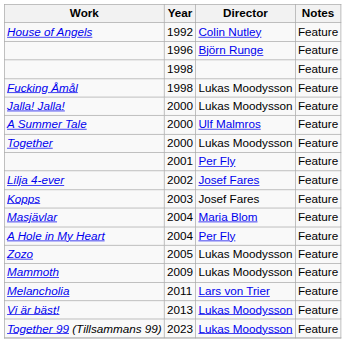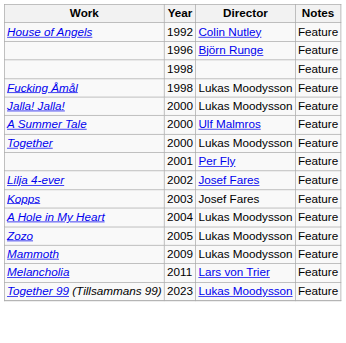- row: Masjävlar | 2004 | Maria Blom | Feature
A Hole in My Heart | Director: Per Fly -> Lukas Moodysson
- row: Vi är bäst! | 2013 | Lukas Moodysson | Feature
